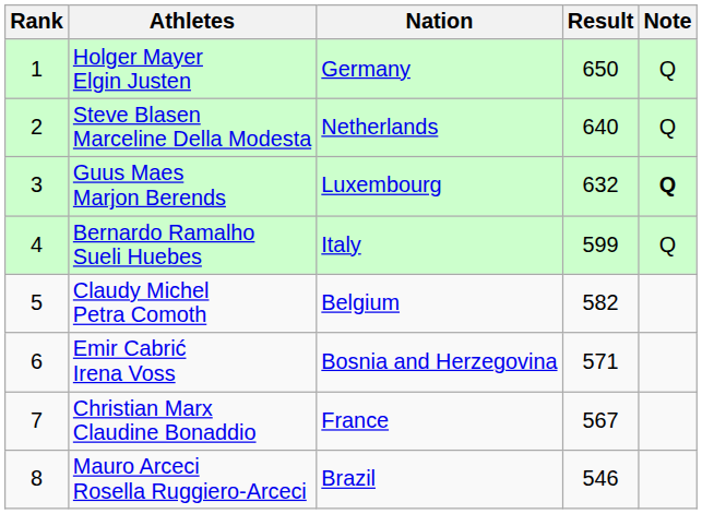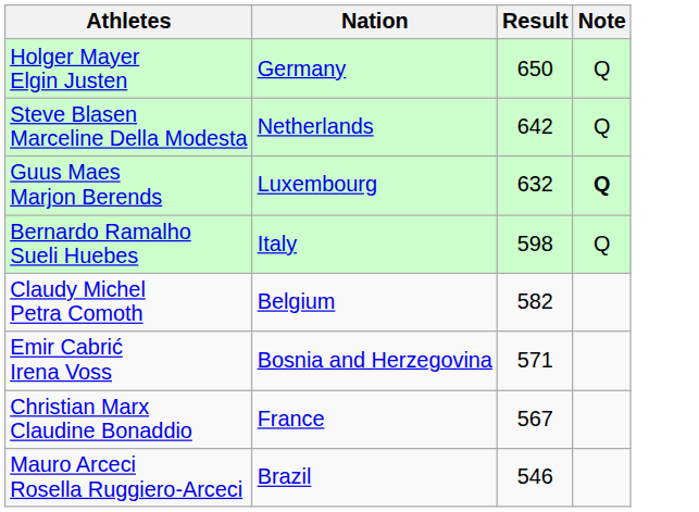- column: Rank | 1 | 2 | 3 | 4 | 5 | 6 | 7 | 8
Steve Blasen Marceline Della Modesta | Result: 640 -> 642
Bernardo Ramalho Sueli Huebes | Result: 599 -> 598
